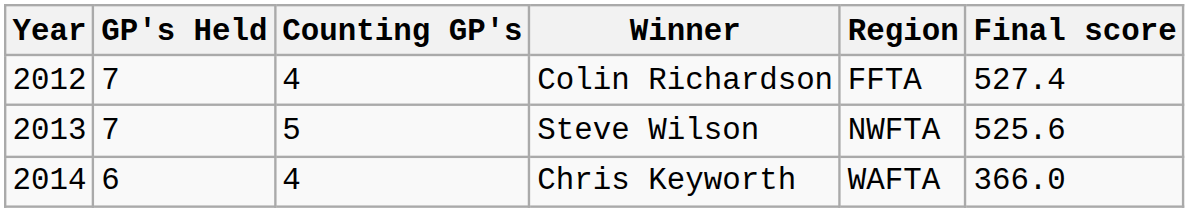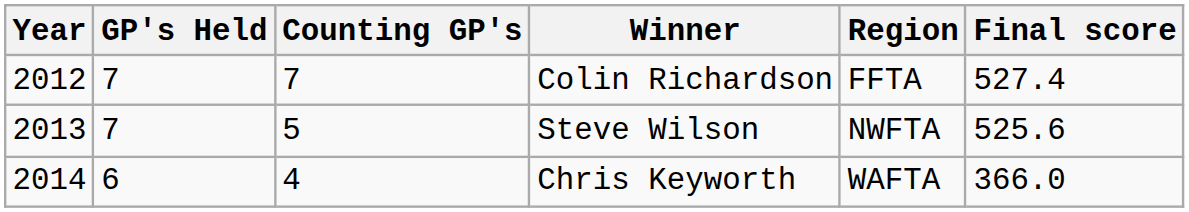Colin Richardson | Counting GP's: 4 -> 7
